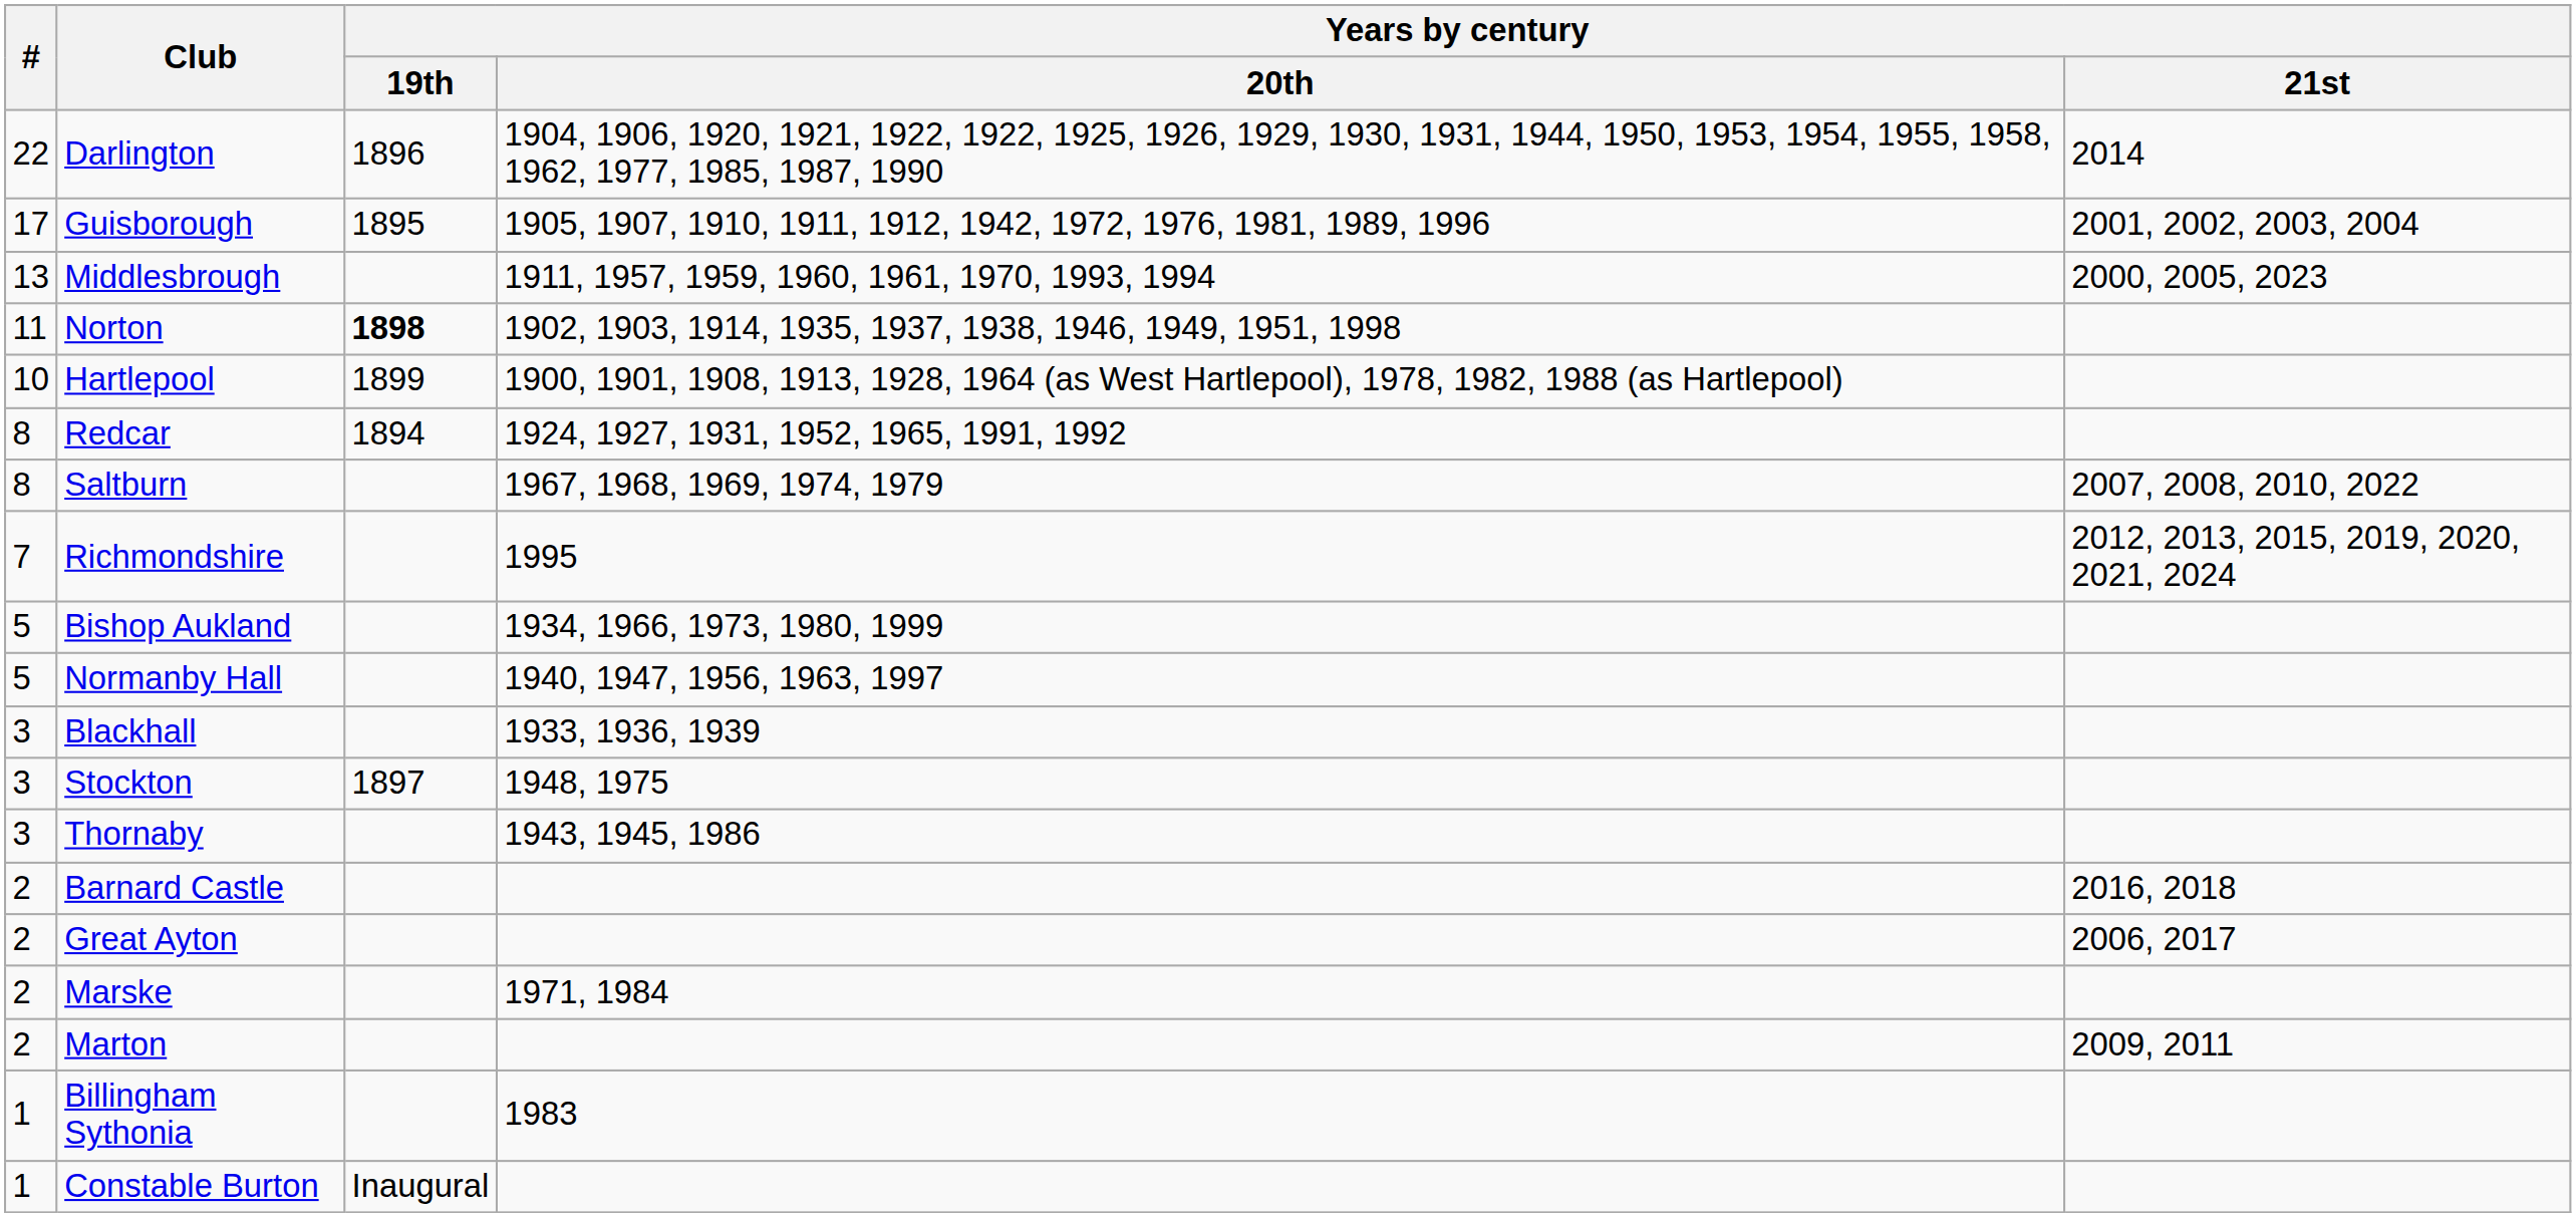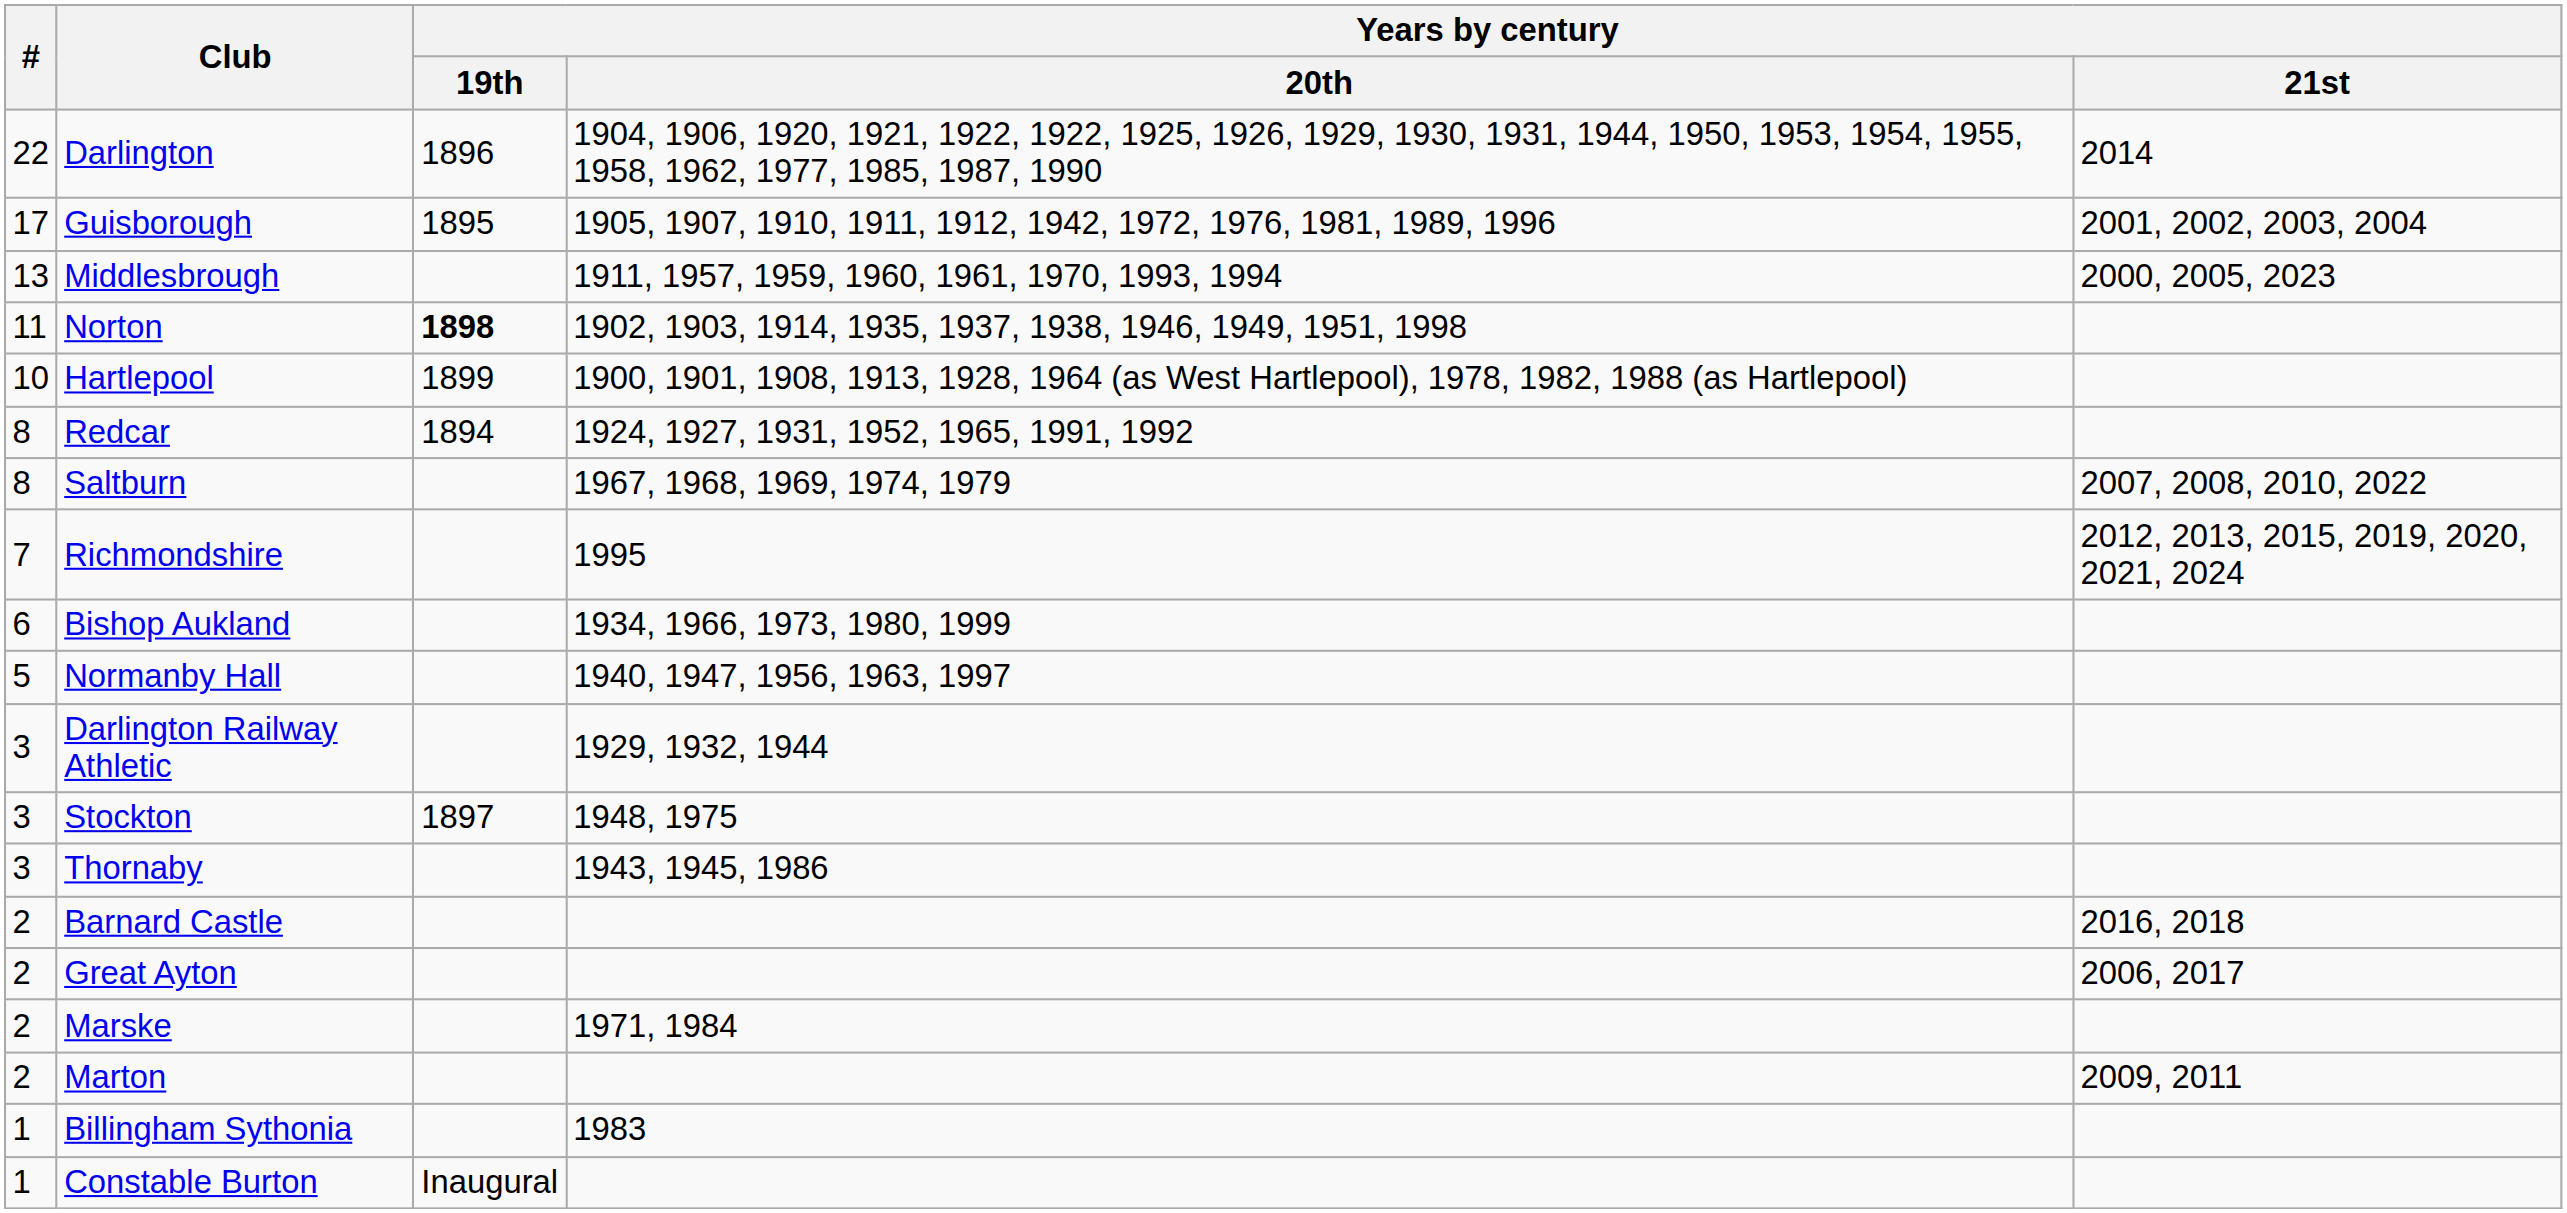Bishop Aukland | #: 5 -> 6
- row: 3 | Blackhall | 1933, 1936, 1939
+ row: 3 | Darlington Railway Athletic | 1929, 1932, 1944
